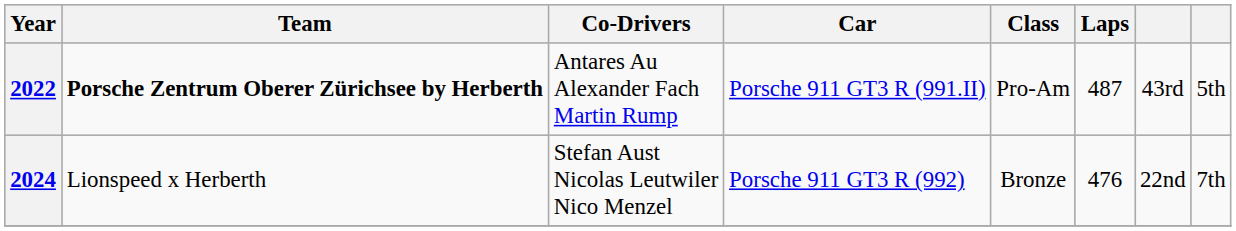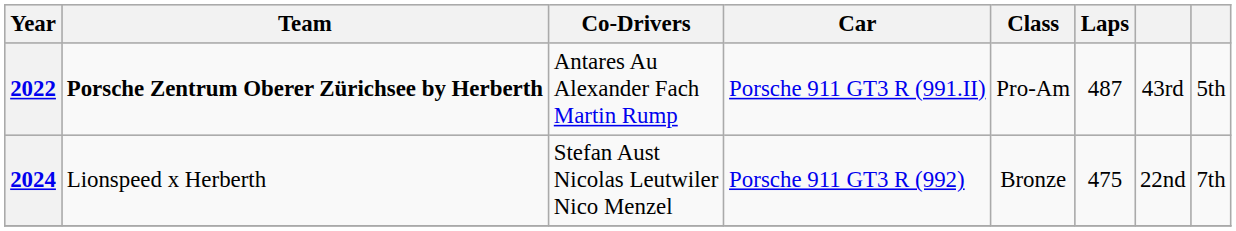2024 | Laps: 476 -> 475
